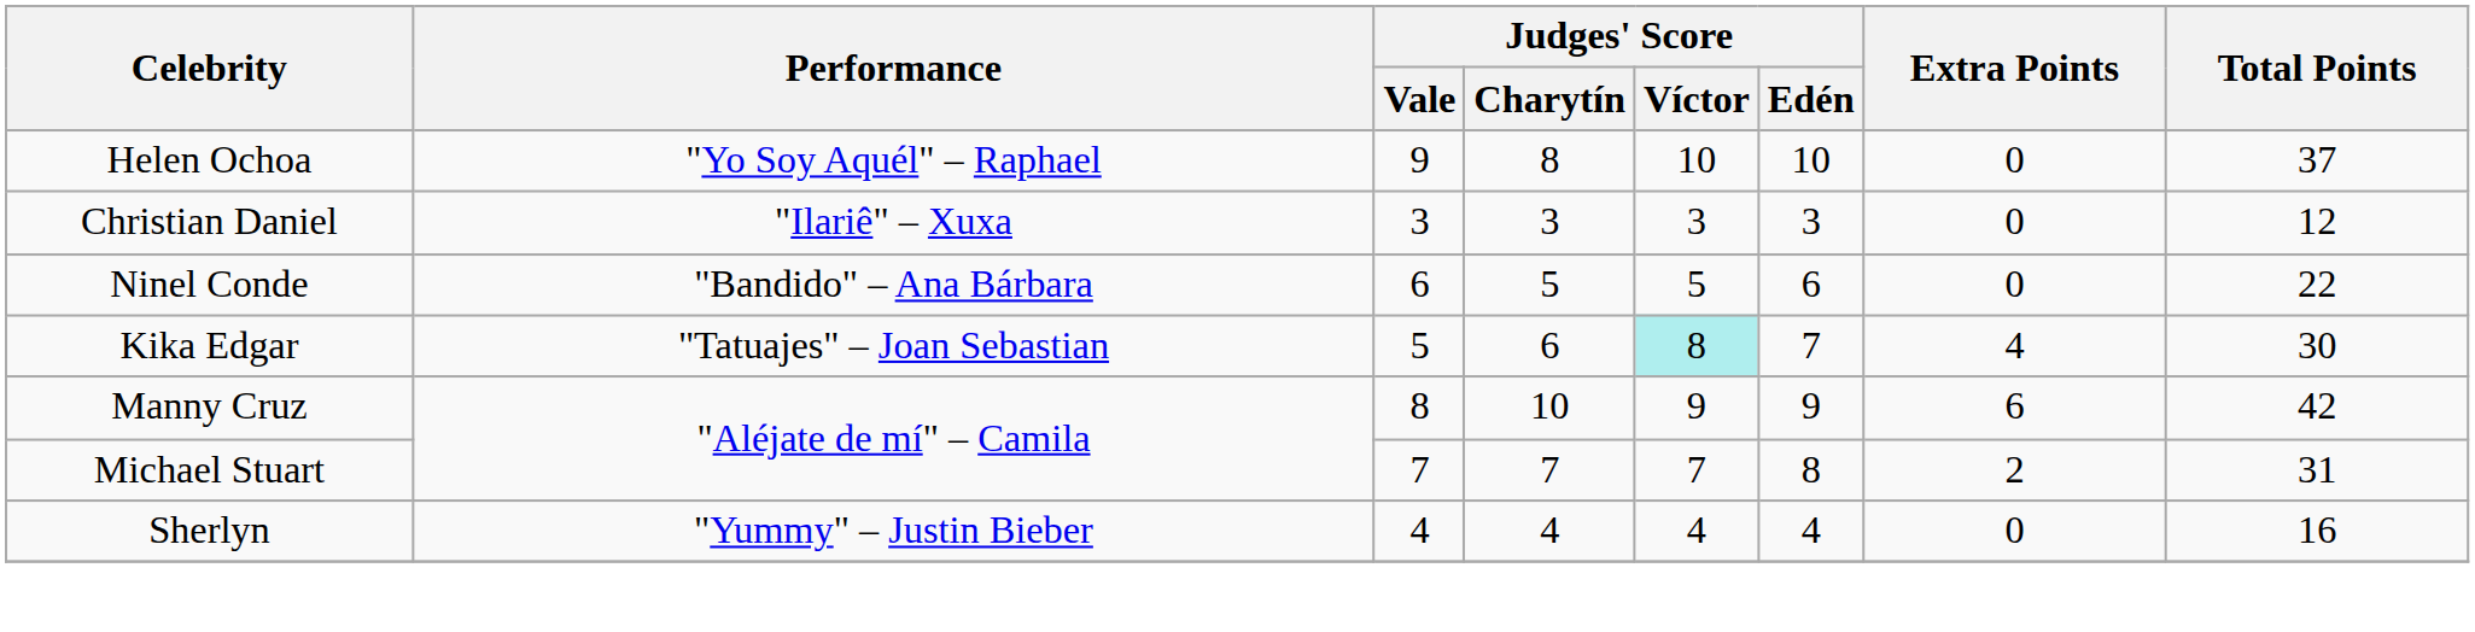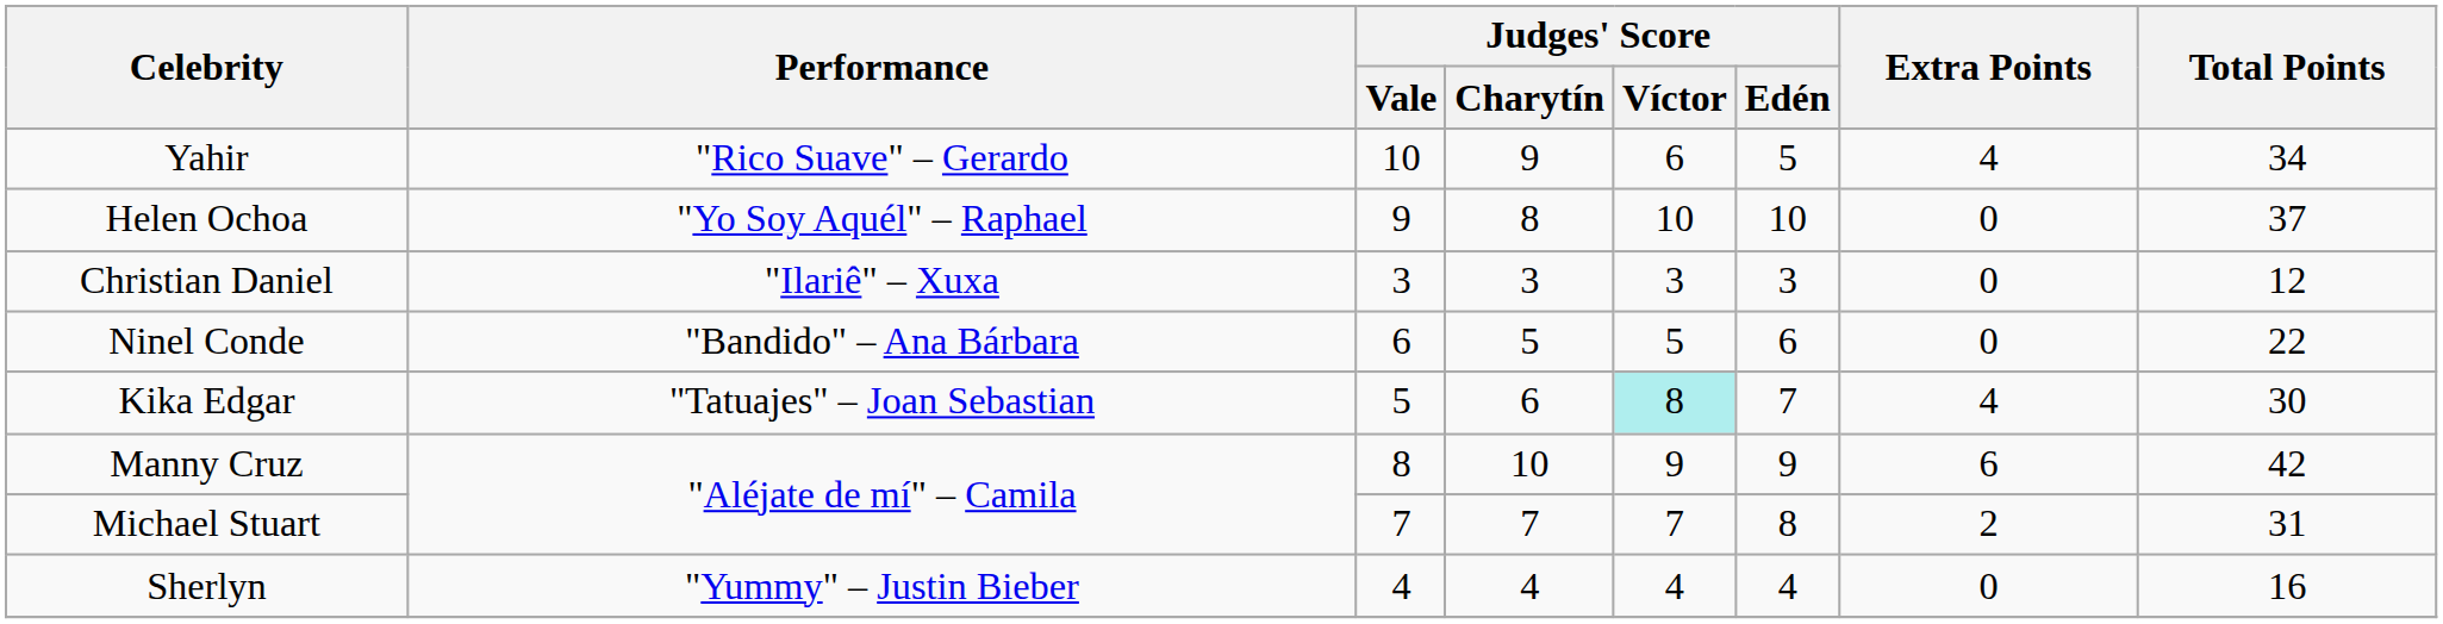+ row: Yahir | "Rico Suave" – Gerardo | 10 | 9 | 6 | 5 | 4 | 34
